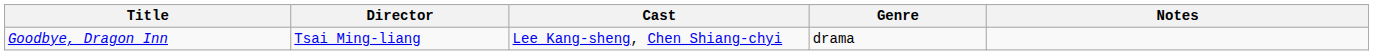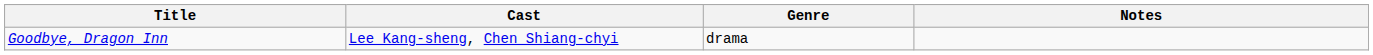- column: Director | Tsai Ming-liang
